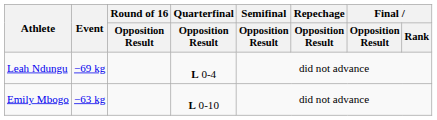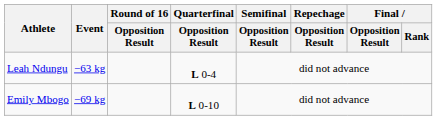Leah Ndungu | Event: −69 kg -> −63 kg
Emily Mbogo | Event: −63 kg -> −69 kg
